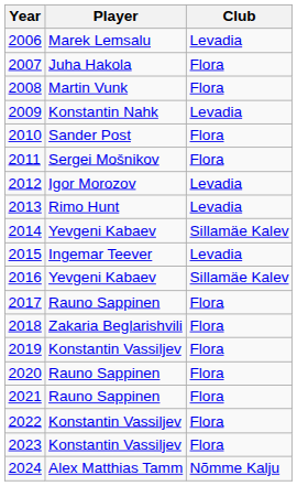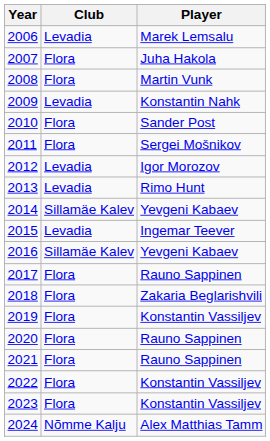columns swapped: Player <-> Club
